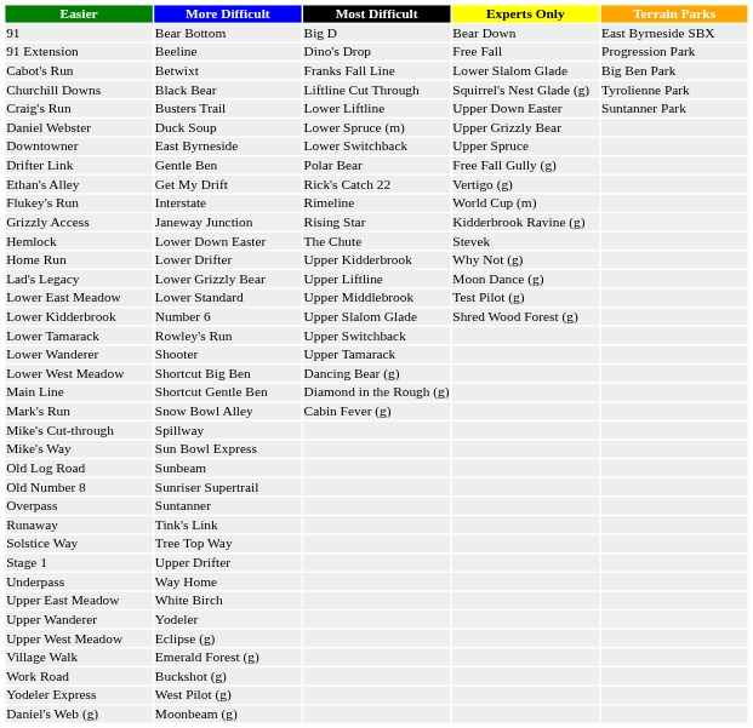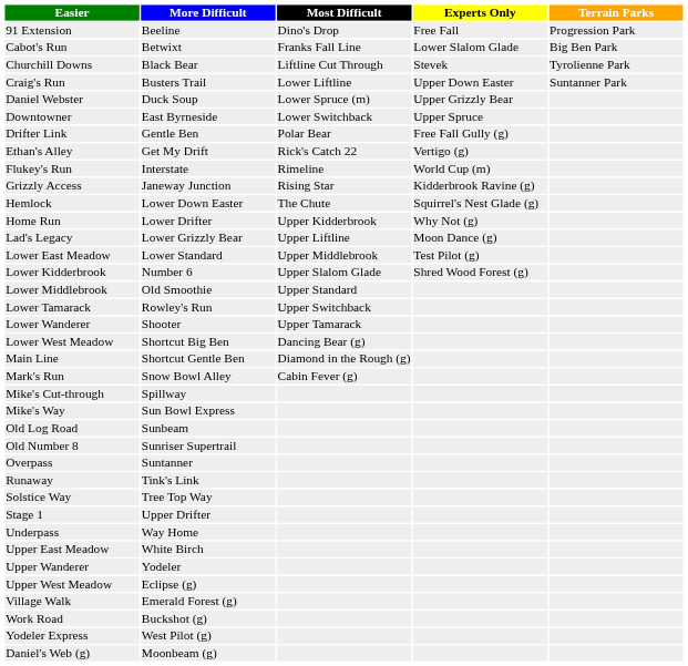- row: 91 | Bear Bottom | Big D | Bear Down | East Byrneside SBX
Churchill Downs | Experts Only: Squirrel's Nest Glade (g) -> Stevek
Hemlock | Experts Only: Stevek -> Squirrel's Nest Glade (g)
+ row: Lower Middlebrook | Old Smoothie | Upper Standard
